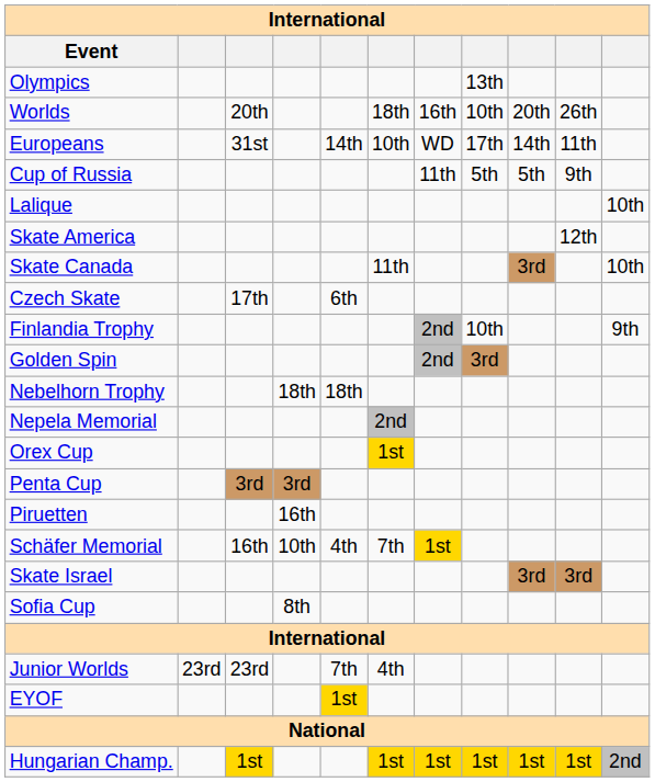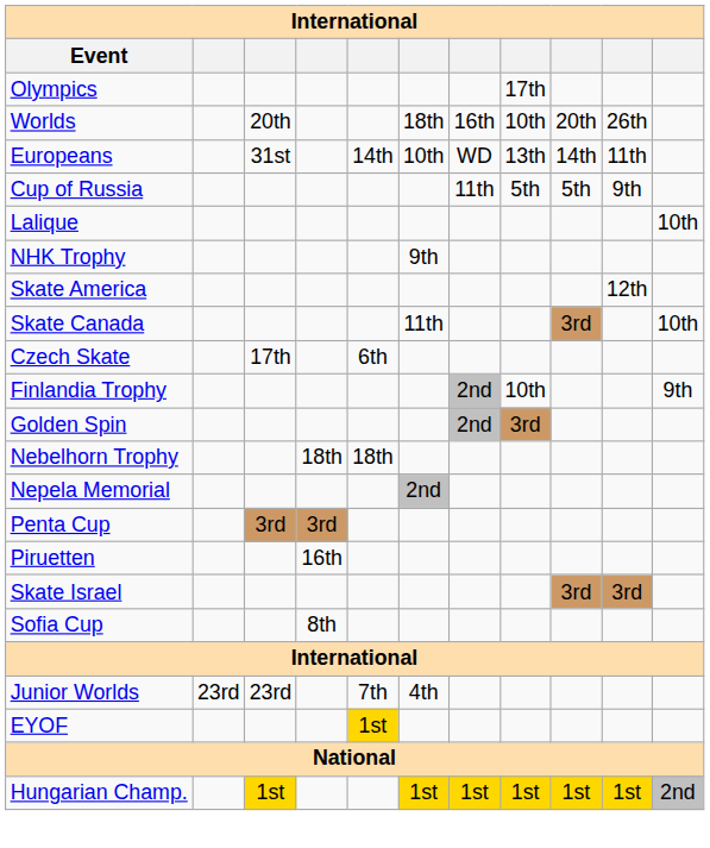Olympics | column 8: 13th -> 17th
Europeans | column 8: 17th -> 13th
+ row: NHK Trophy | 9th
- row: Orex Cup | 1st
- row: Schäfer Memorial | 16th | 10th | 4th | 7th | 1st
